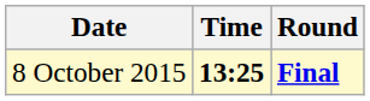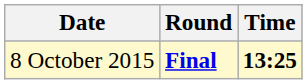columns swapped: Time <-> Round
